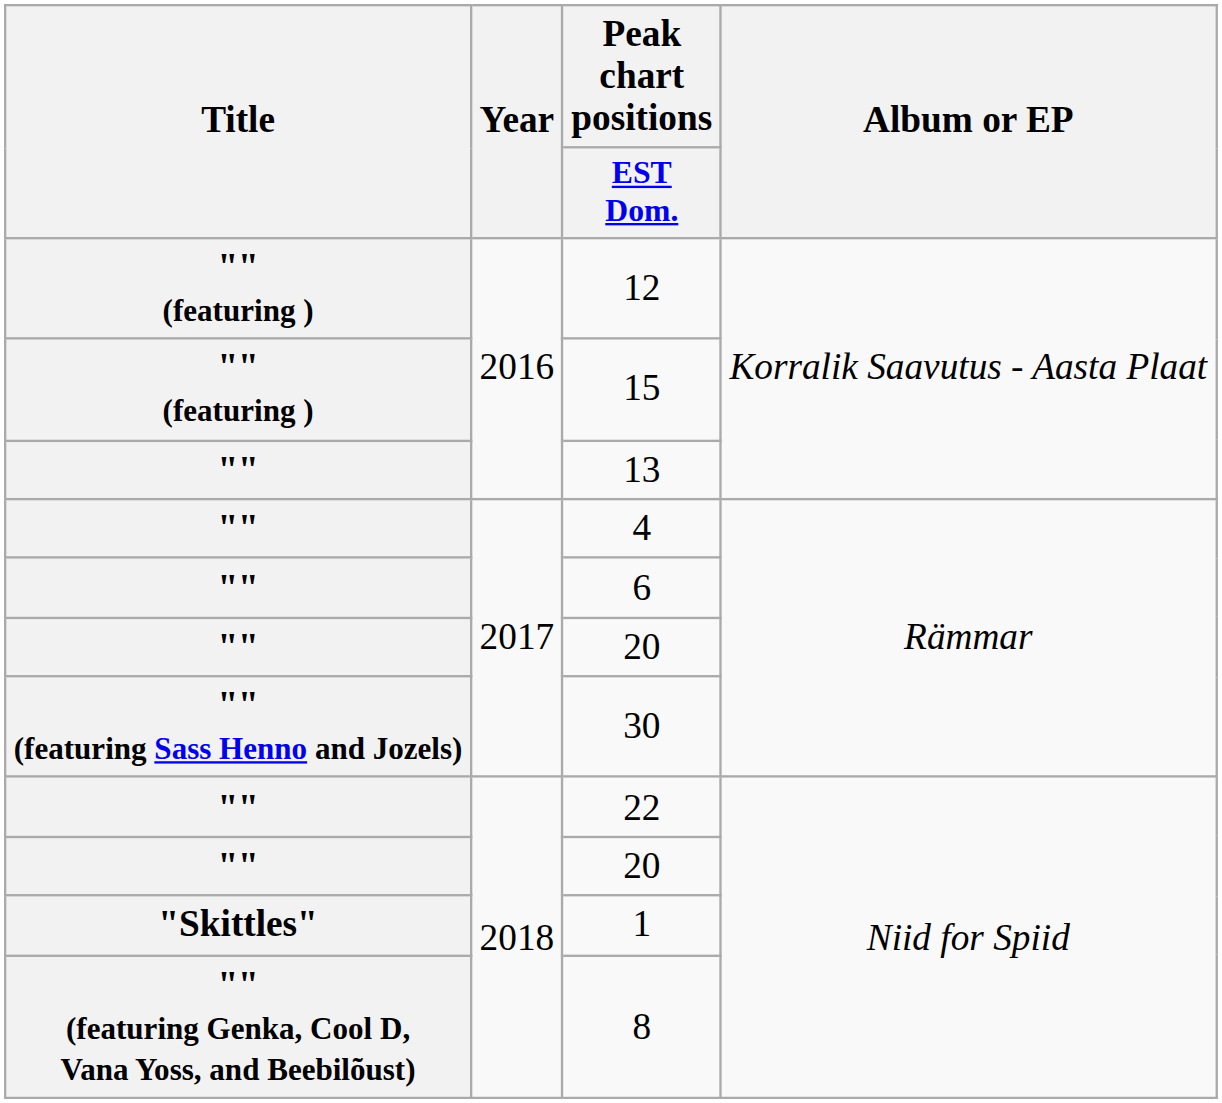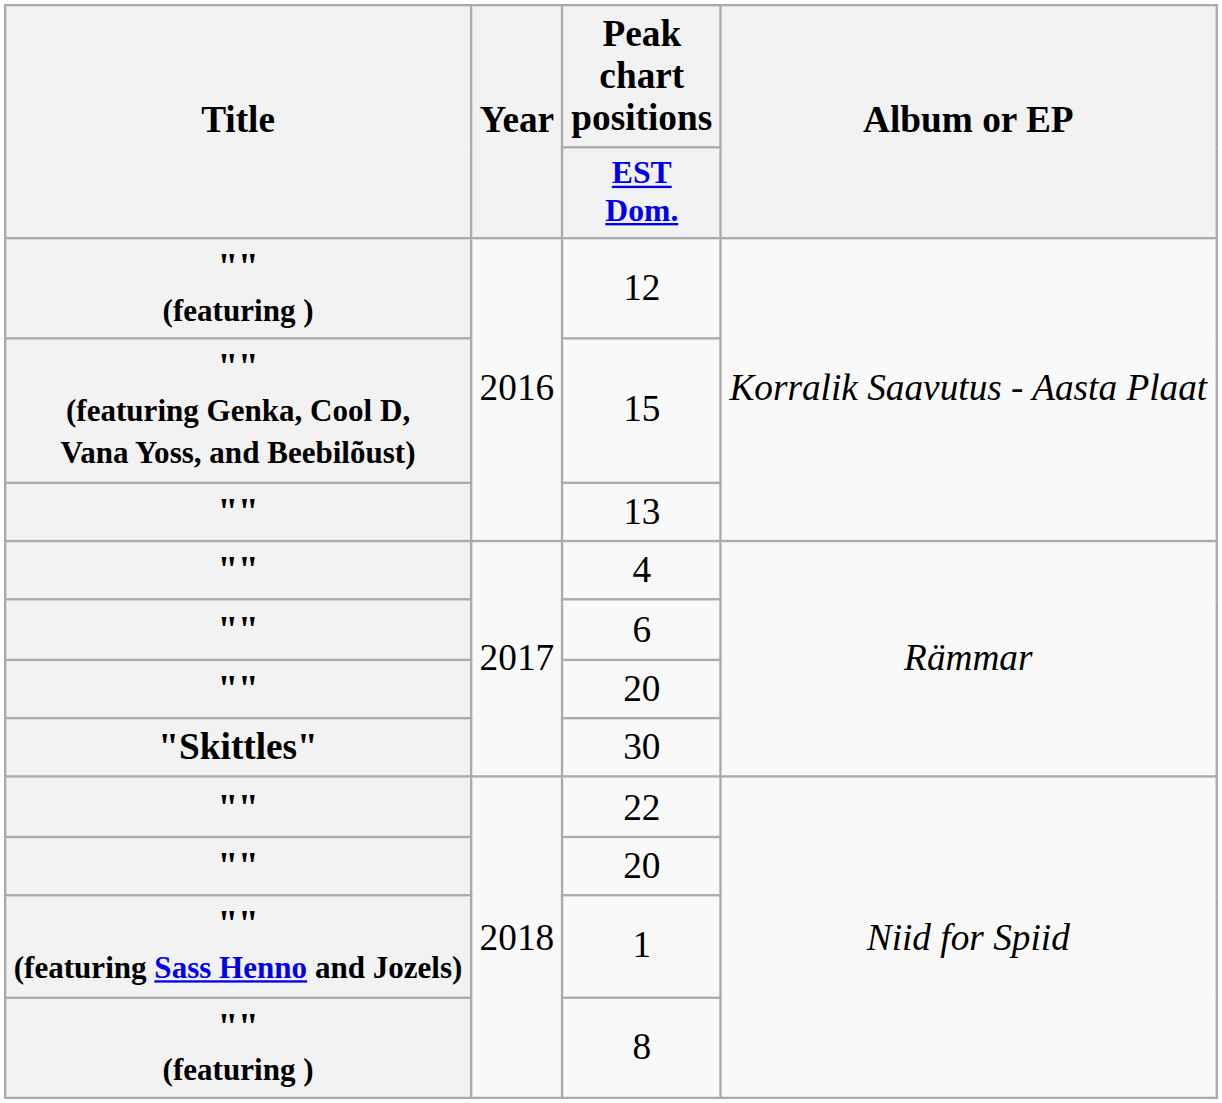15 | Title: "" (featuring ) -> "" (featuring Genka, Cool D, Vana Yoss, and Beebilõust)
30 | Title: "" (featuring Sass Henno and Jozels) -> "Skittles"
1 | Title: "Skittles" -> "" (featuring Sass Henno and Jozels)
8 | Title: "" (featuring Genka, Cool D, Vana Yoss, and Beebilõust) -> "" (featuring )
